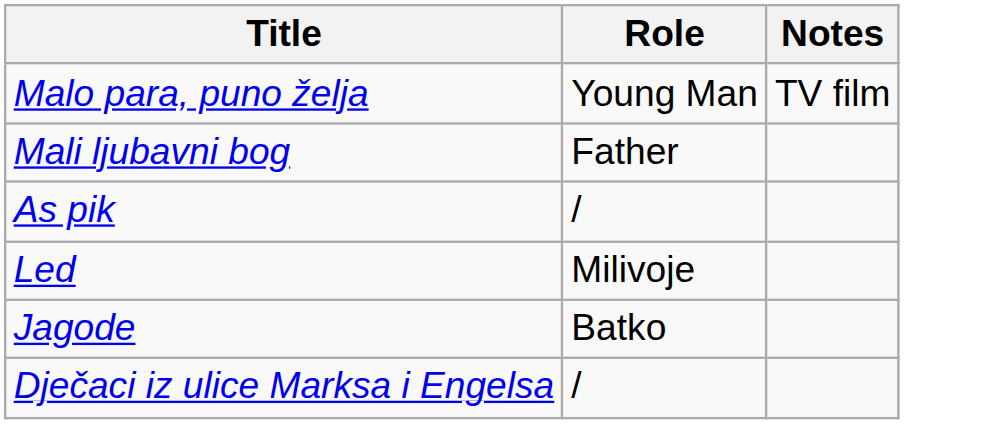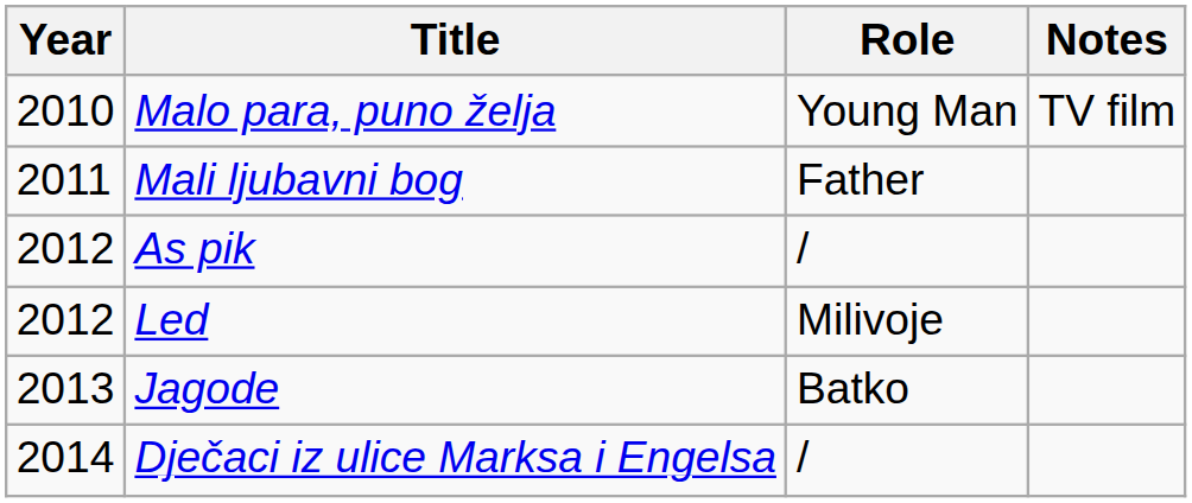+ column: Year | 2010 | 2011 | 2012 | 2012 | 2013 | 2014
